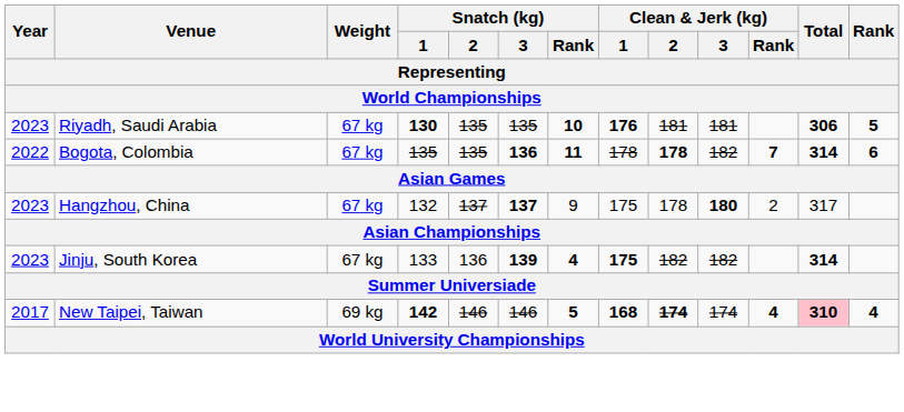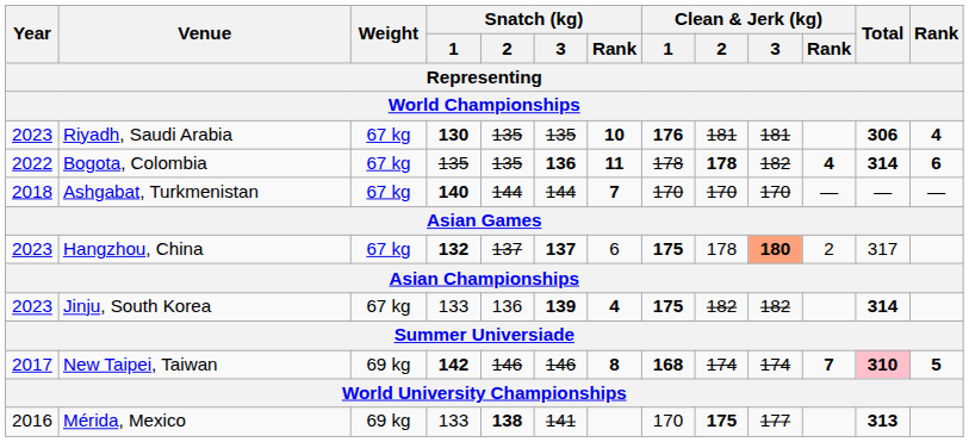Riyadh, Saudi Arabia | Rank: 5 -> 4
Bogota, Colombia | Clean & Jerk (kg) / Rank: 7 -> 4
+ row: 2018 | Ashgabat, Turkmenistan | 67 kg | 140 | 144 | 144 | 7 | 170 | 170 | 170 | — | — | —
Hangzhou, China | Snatch (kg) / 1: normal -> bold
Hangzhou, China | Snatch (kg) / Rank: 9 -> 6
Hangzhou, China | Clean & Jerk (kg) / 1: normal -> bold
Hangzhou, China | Clean & Jerk (kg) / 3: no background -> lightsalmon background
New Taipei, Taiwan | Snatch (kg) / Rank: 5 -> 8
New Taipei, Taiwan | Clean & Jerk (kg) / 2: bold -> normal
New Taipei, Taiwan | Clean & Jerk (kg) / Rank: 4 -> 7
New Taipei, Taiwan | Rank: 4 -> 5
+ row: 2016 | Mérida, Mexico | 69 kg | 133 | 138 | 141 | 170 | 175 | 177 | 313
